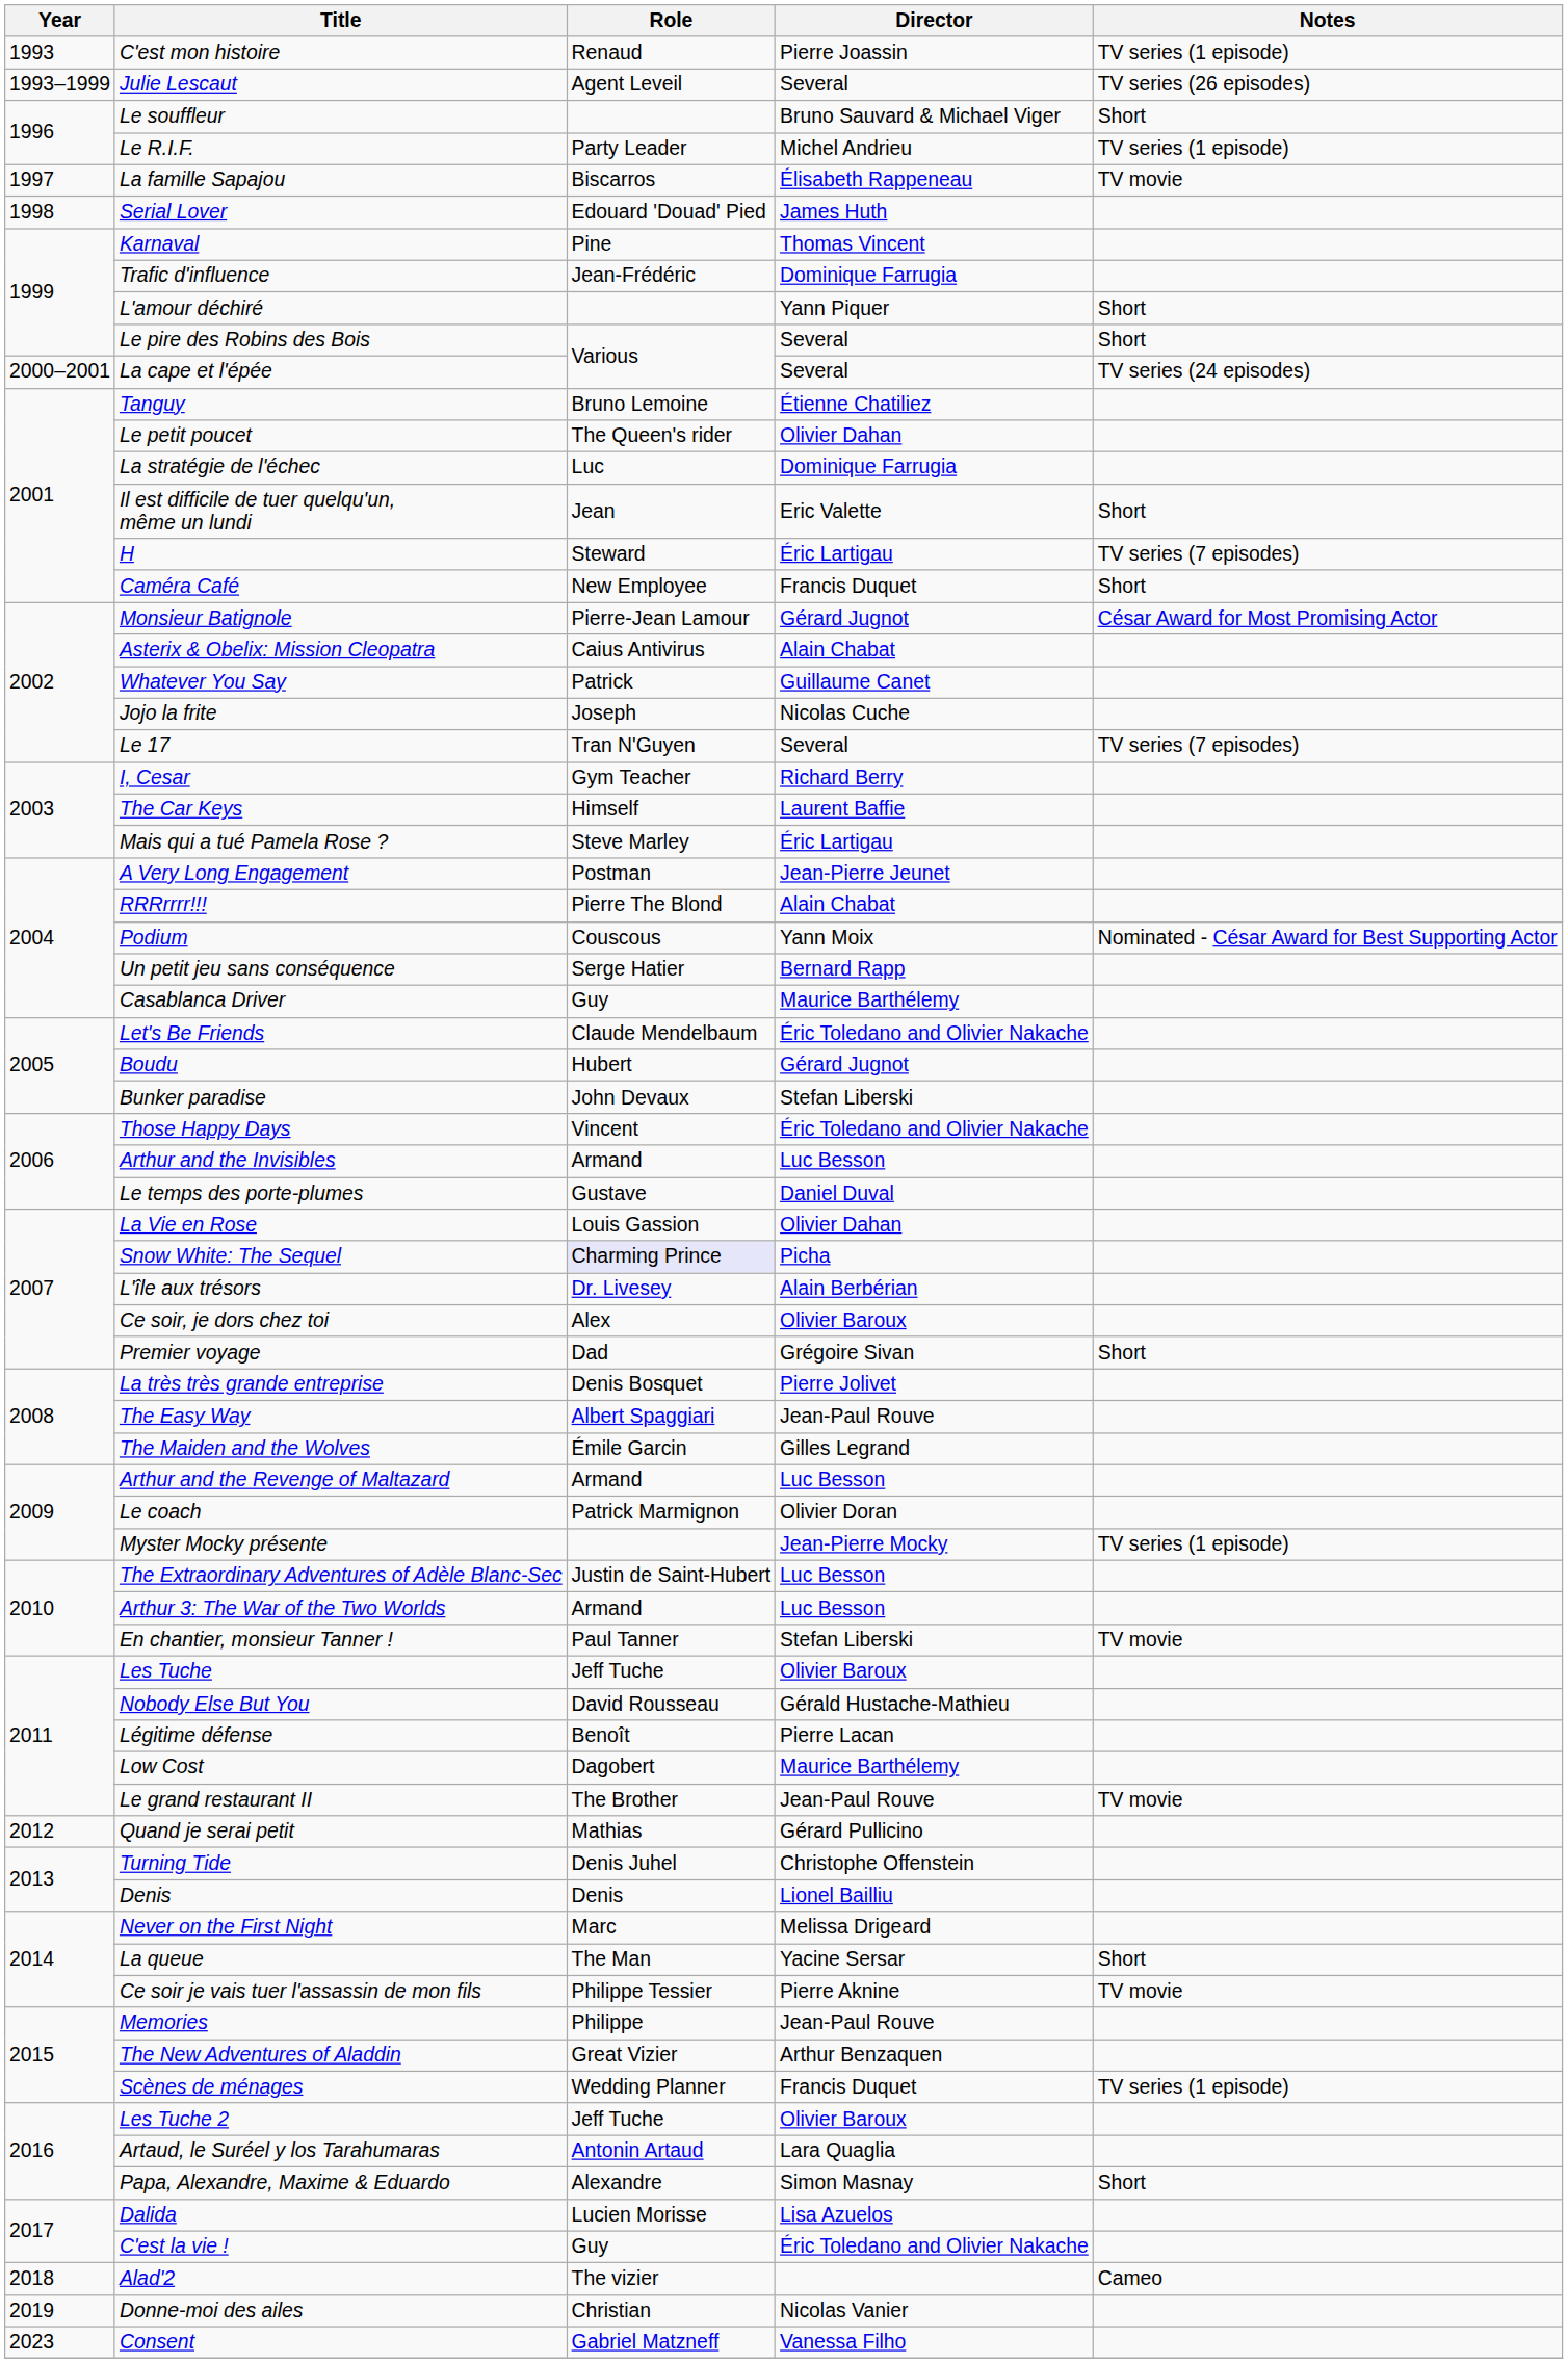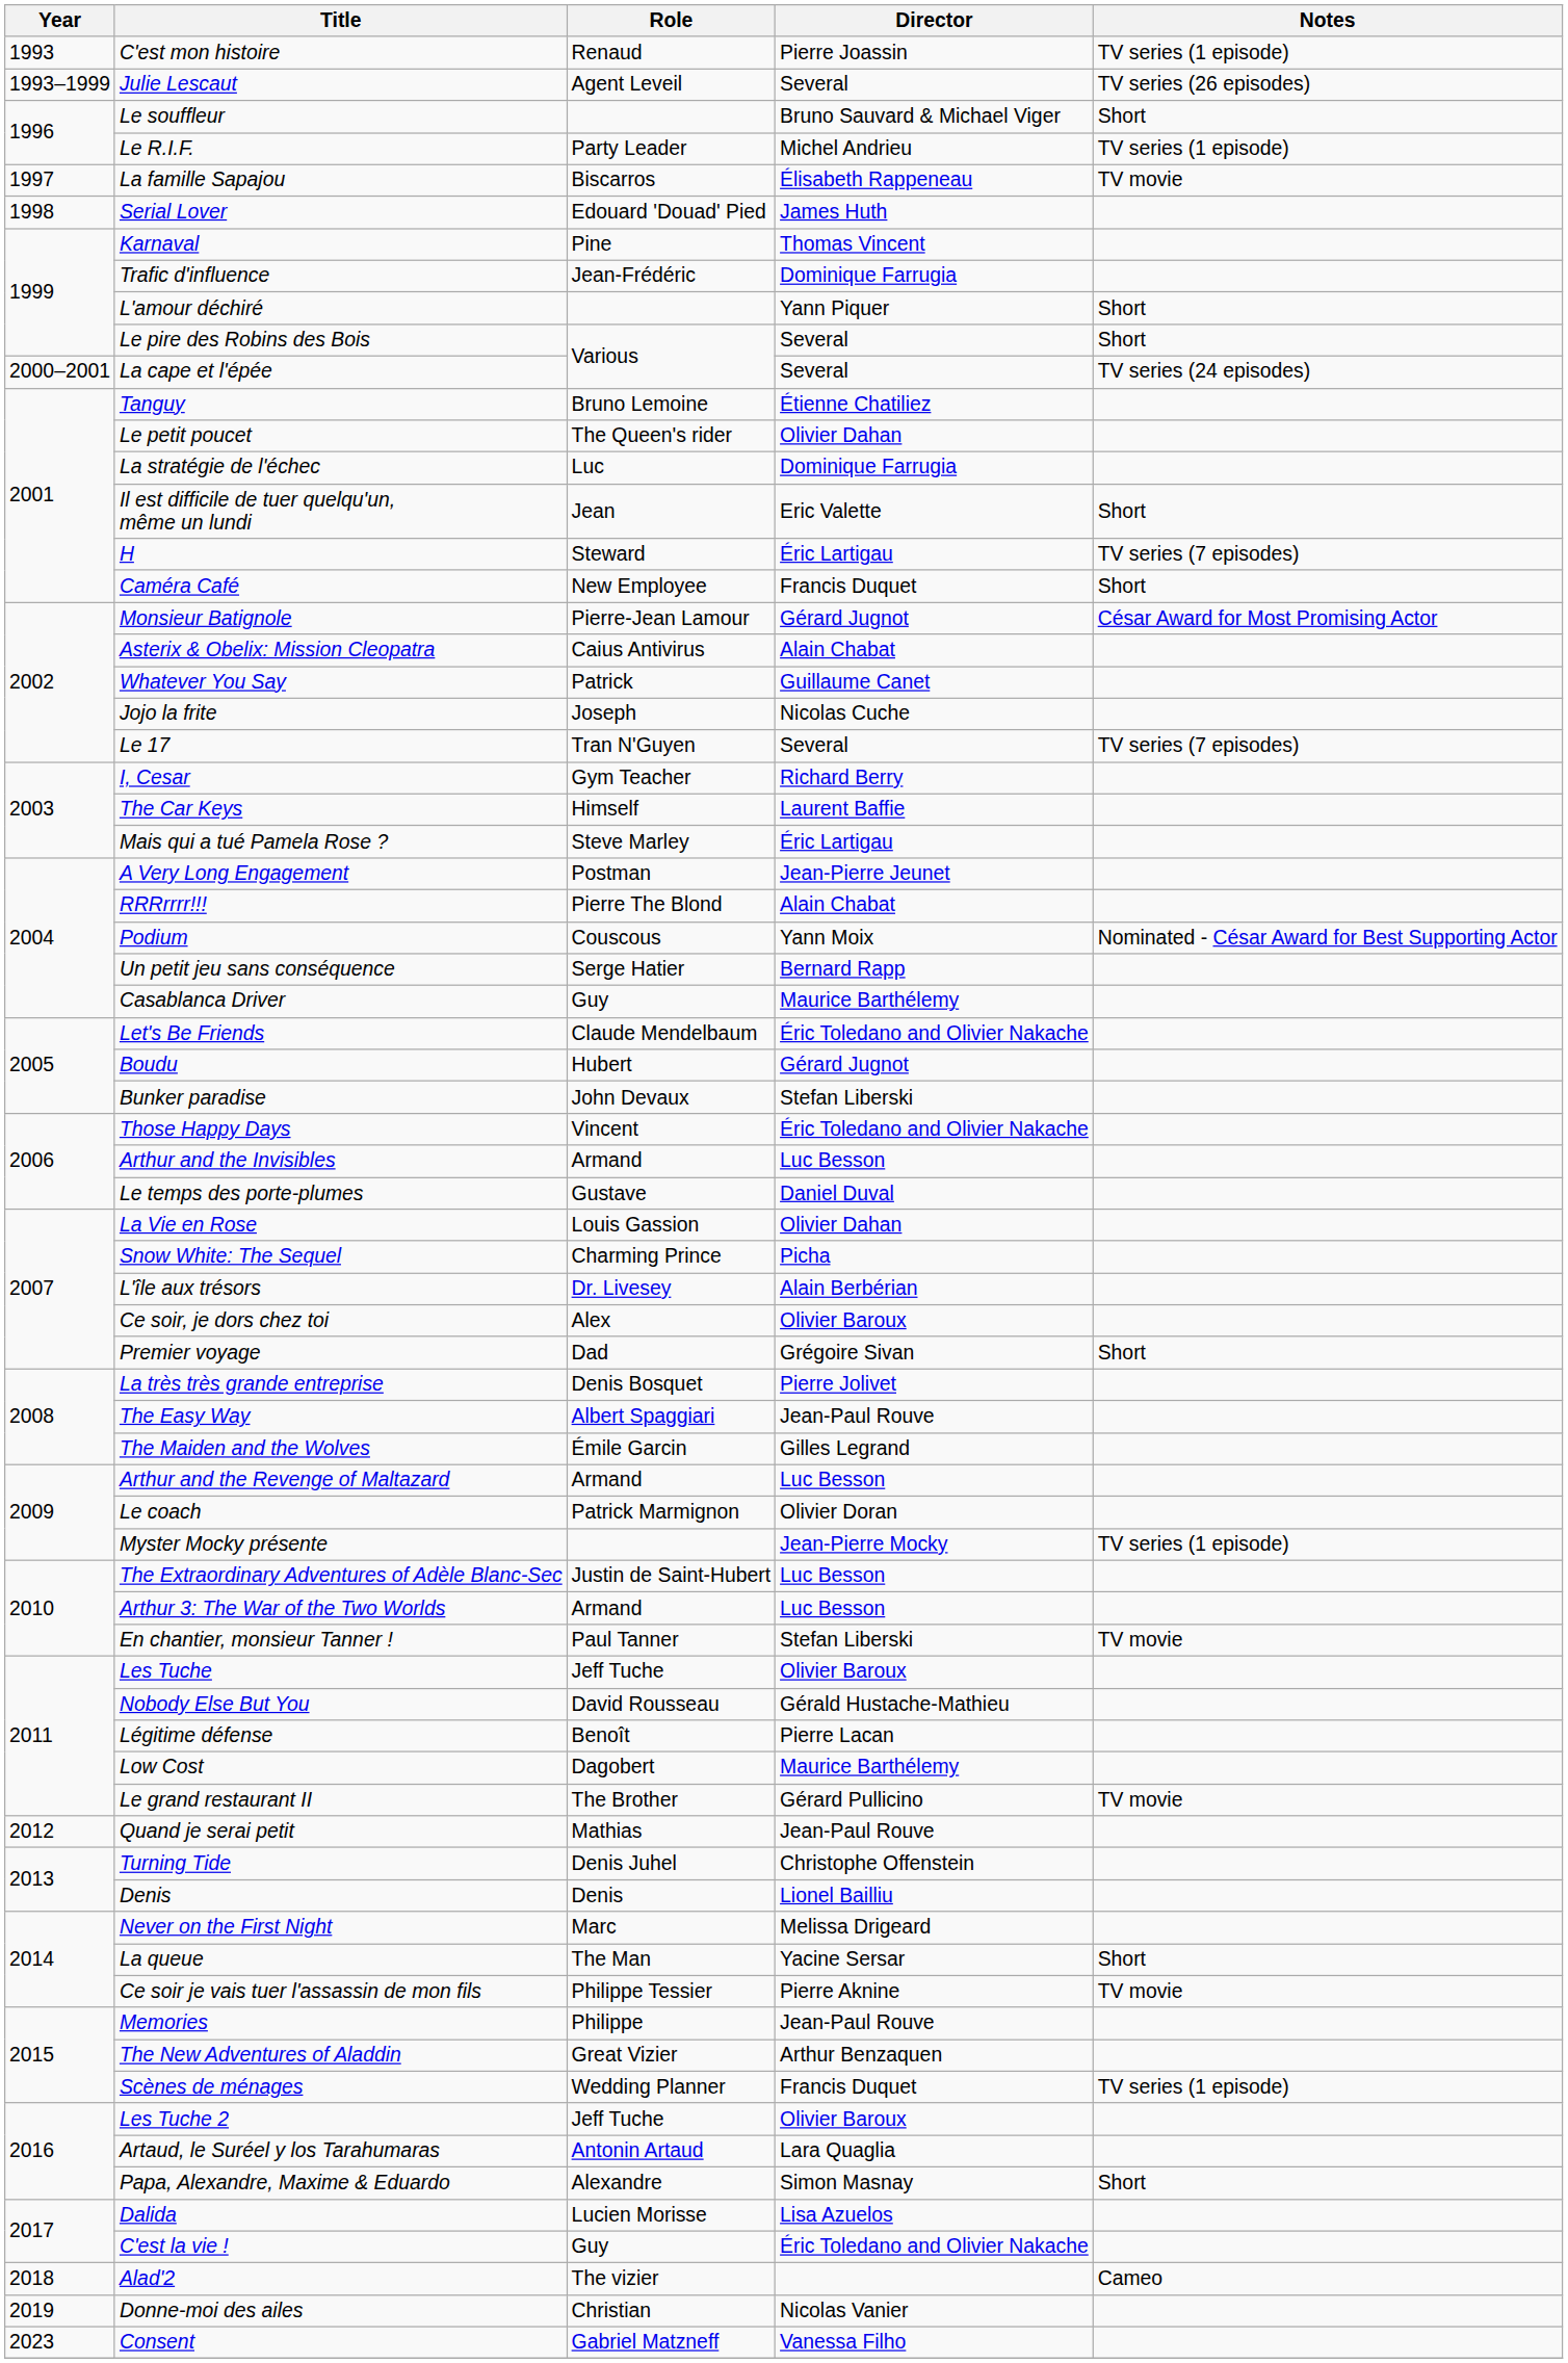Snow White: The Sequel | Role: lavender background -> no background
Le grand restaurant II | Director: Jean-Paul Rouve -> Gérard Pullicino
Quand je serai petit | Director: Gérard Pullicino -> Jean-Paul Rouve
